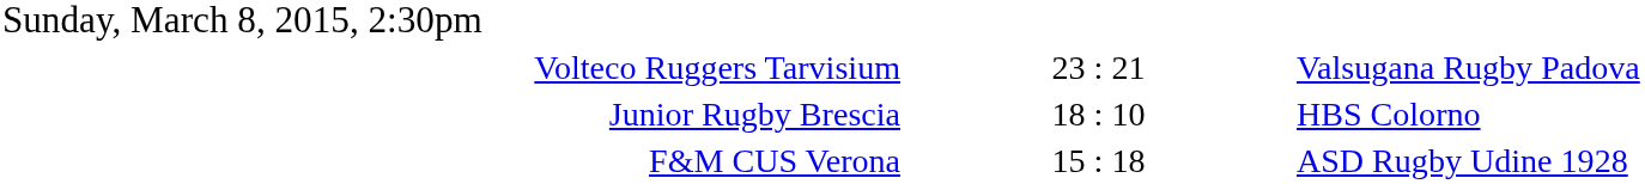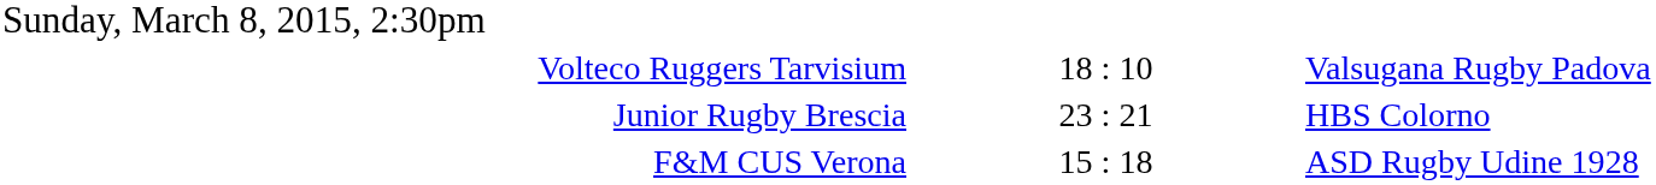Volteco Ruggers Tarvisium | column 2: 23 : 21 -> 18 : 10
Junior Rugby Brescia | column 2: 18 : 10 -> 23 : 21
